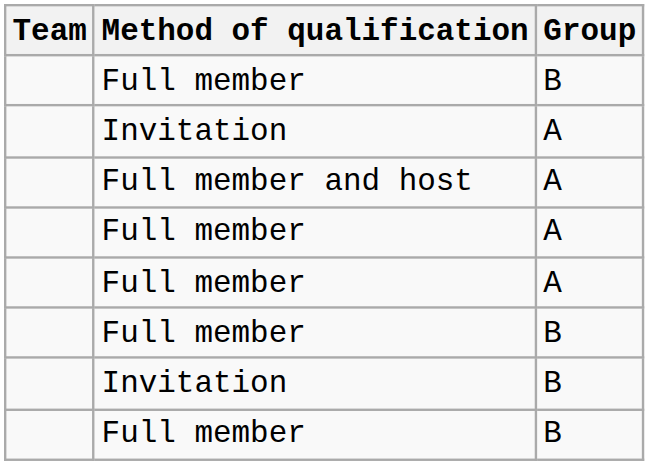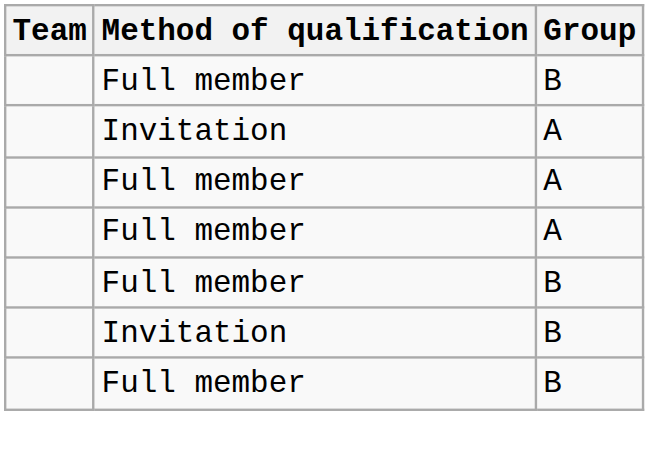- row: Full member and host | A
